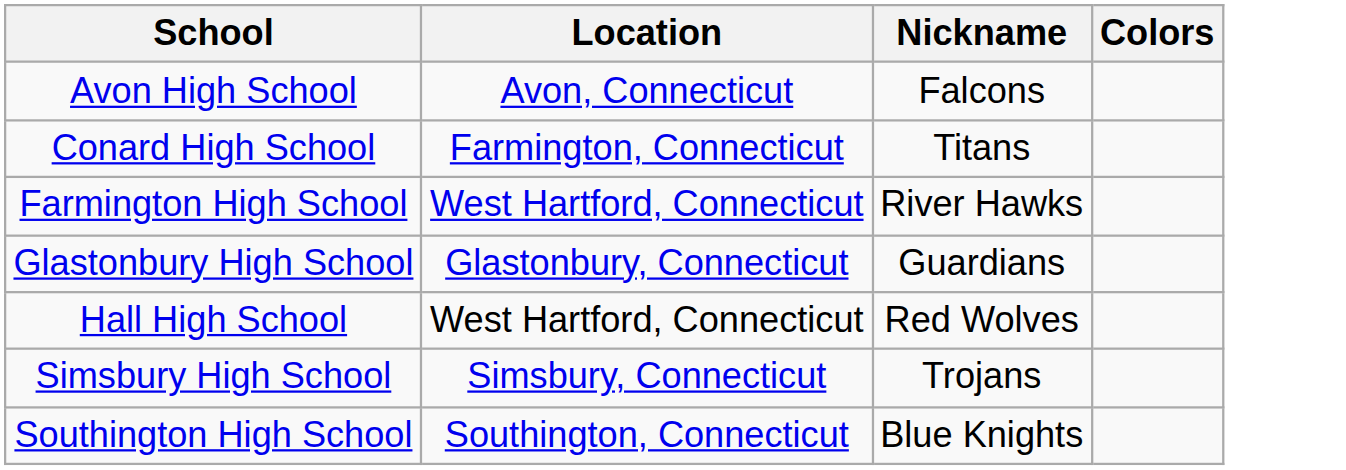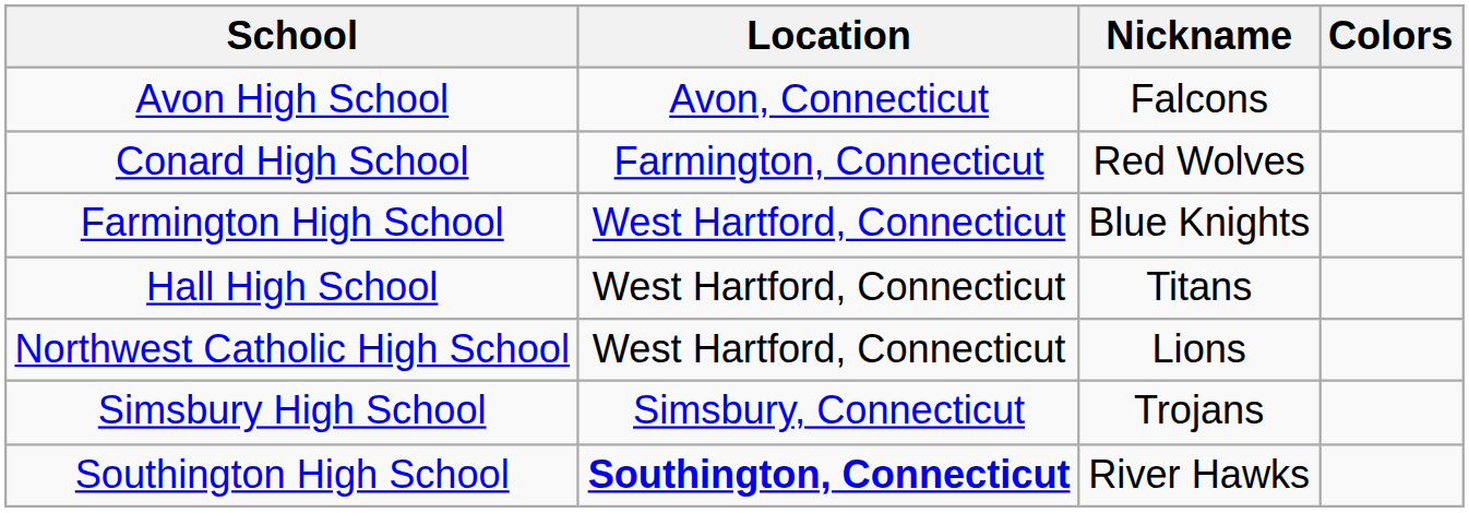Conard High School | Nickname: Titans -> Red Wolves
Farmington High School | Nickname: River Hawks -> Blue Knights
- row: Glastonbury High School | Glastonbury, Connecticut | Guardians
Hall High School | Nickname: Red Wolves -> Titans
+ row: Northwest Catholic High School | West Hartford, Connecticut | Lions
Southington High School | Location: normal -> bold
Southington High School | Nickname: Blue Knights -> River Hawks
